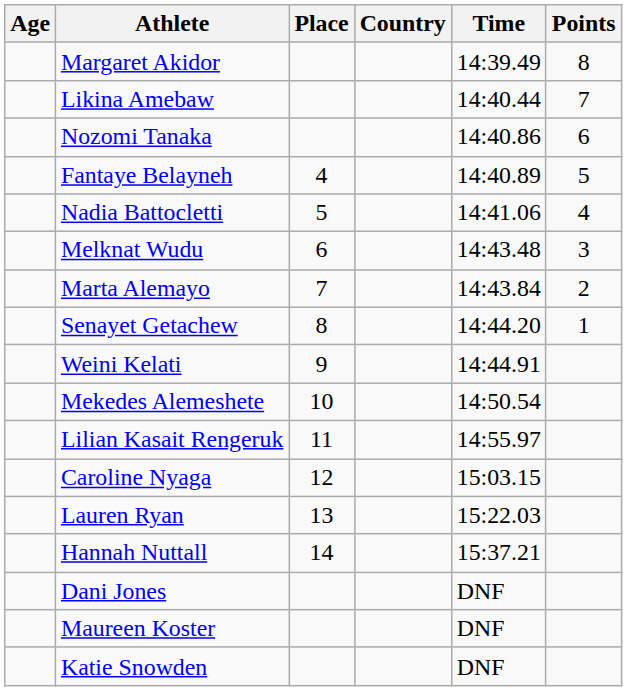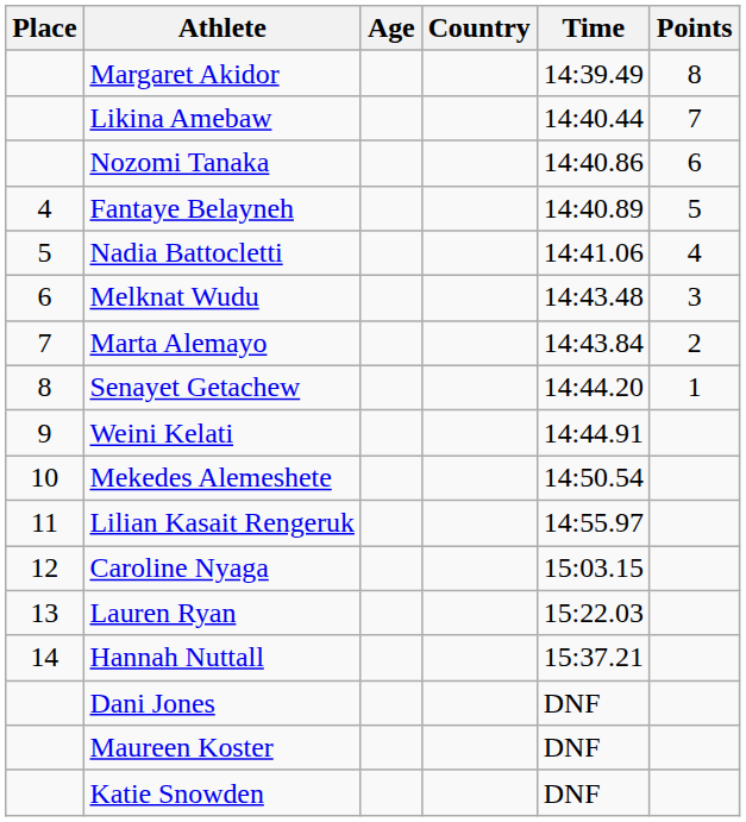columns swapped: Place <-> Age
